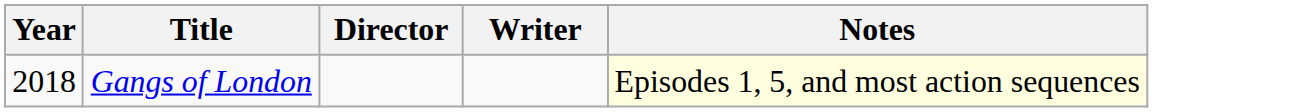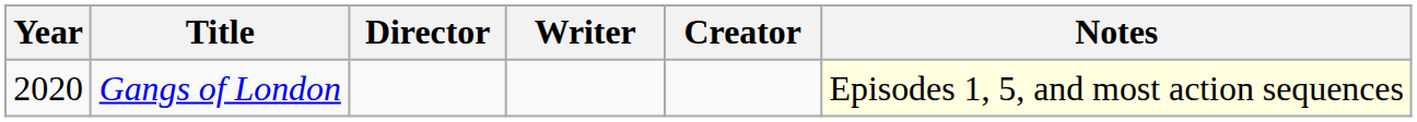+ column: Creator
Gangs of London | Year: 2018 -> 2020
